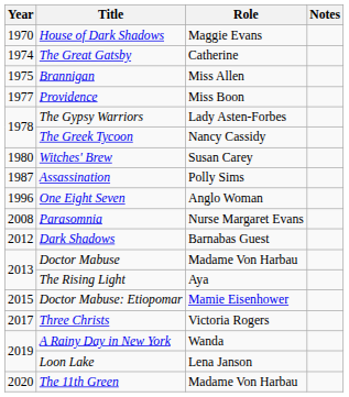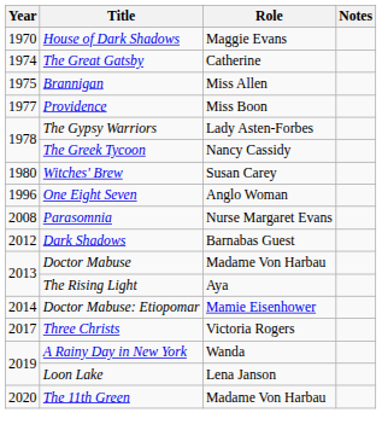- row: 1987 | Assassination | Polly Sims
Doctor Mabuse: Etiopomar | Year: 2015 -> 2014
